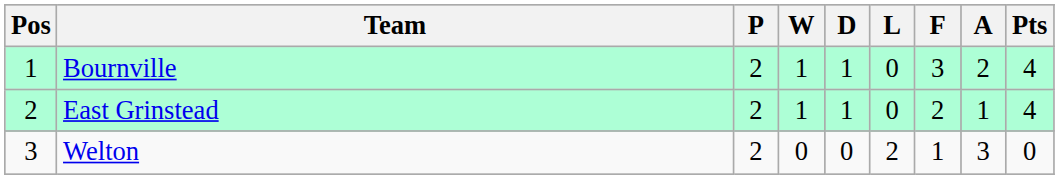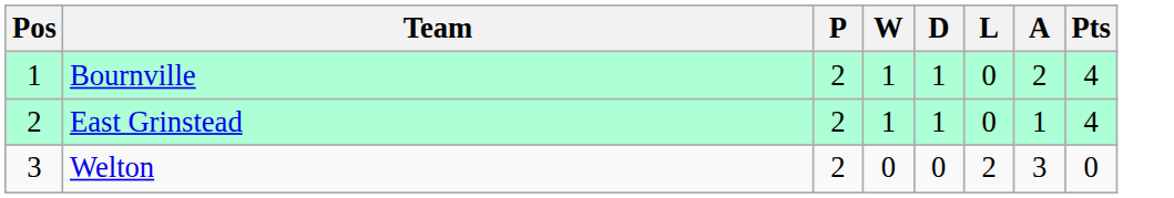- column: F | 3 | 2 | 1
